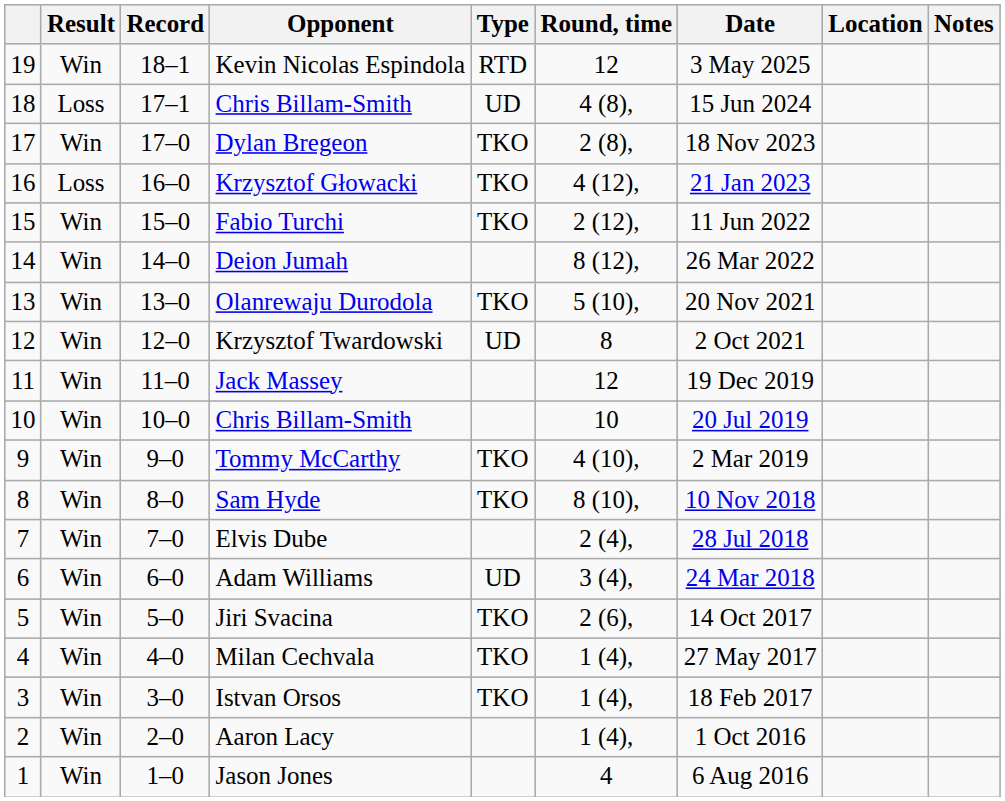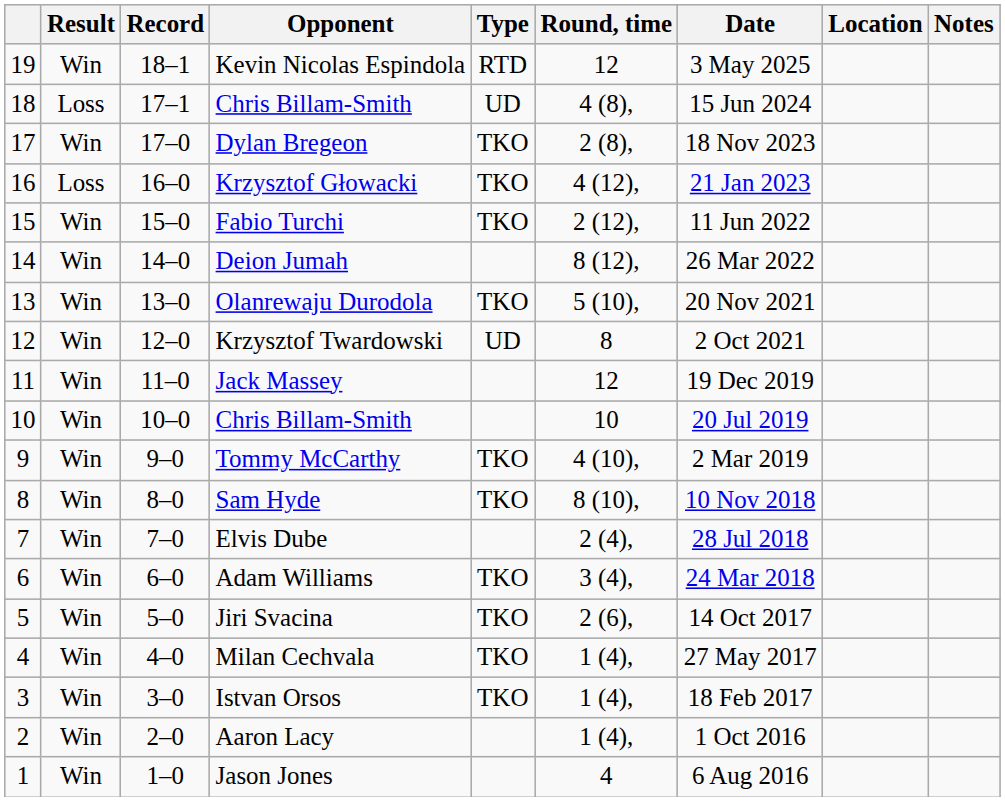Adam Williams | Type: UD -> TKO
